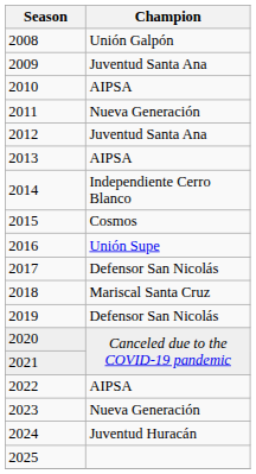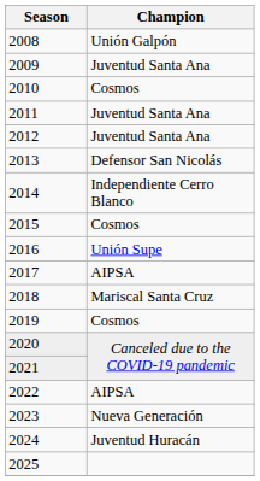2010 | Champion: AIPSA -> Cosmos
2011 | Champion: Nueva Generación -> Juventud Santa Ana
2013 | Champion: AIPSA -> Defensor San Nicolás
2017 | Champion: Defensor San Nicolás -> AIPSA
2019 | Champion: Defensor San Nicolás -> Cosmos
